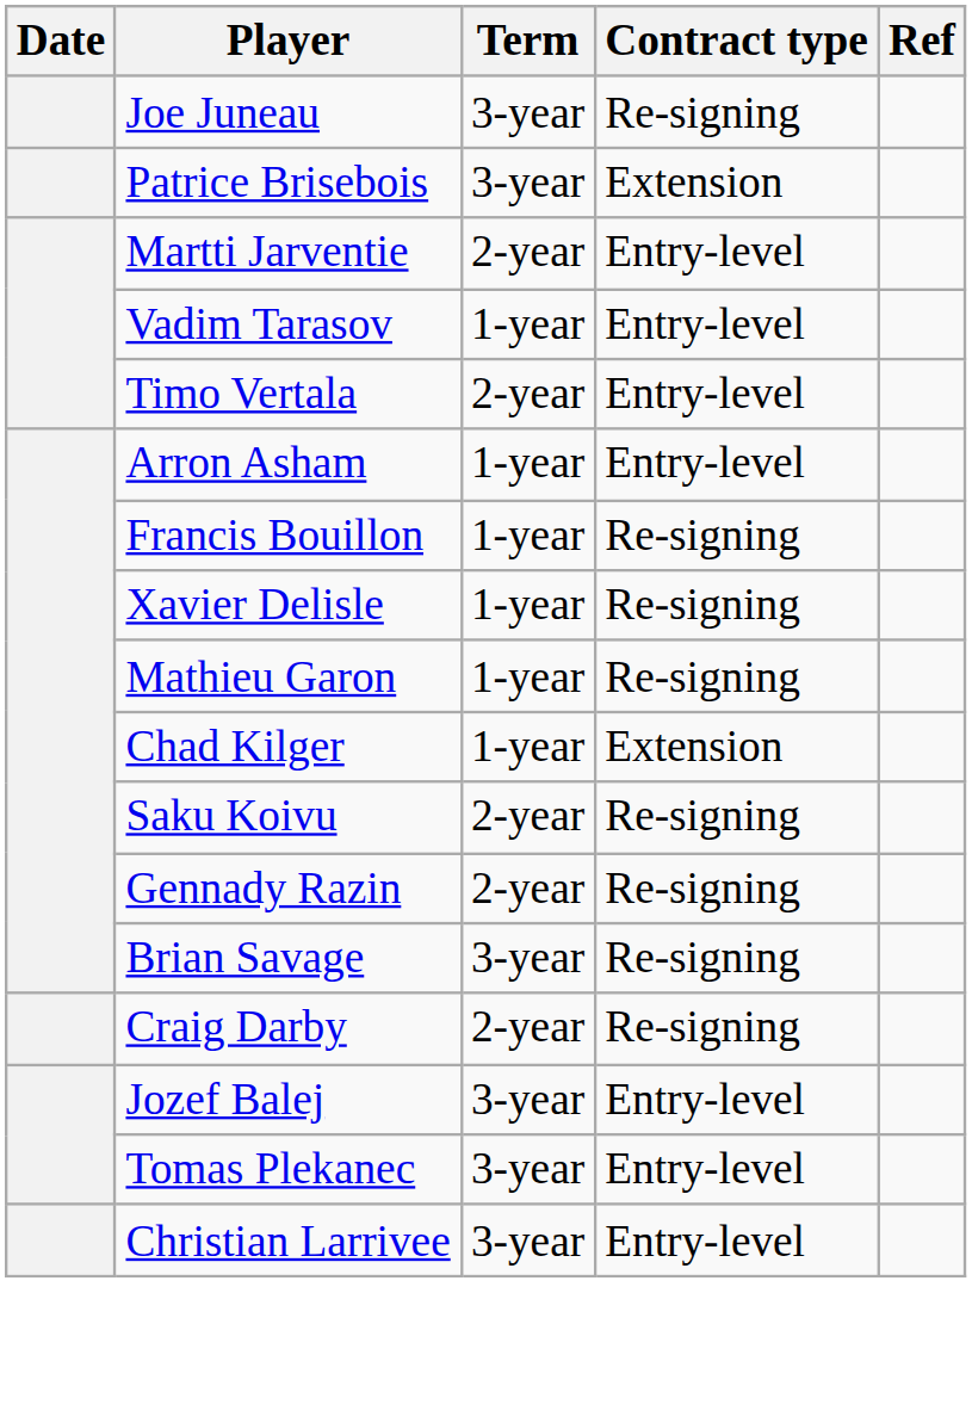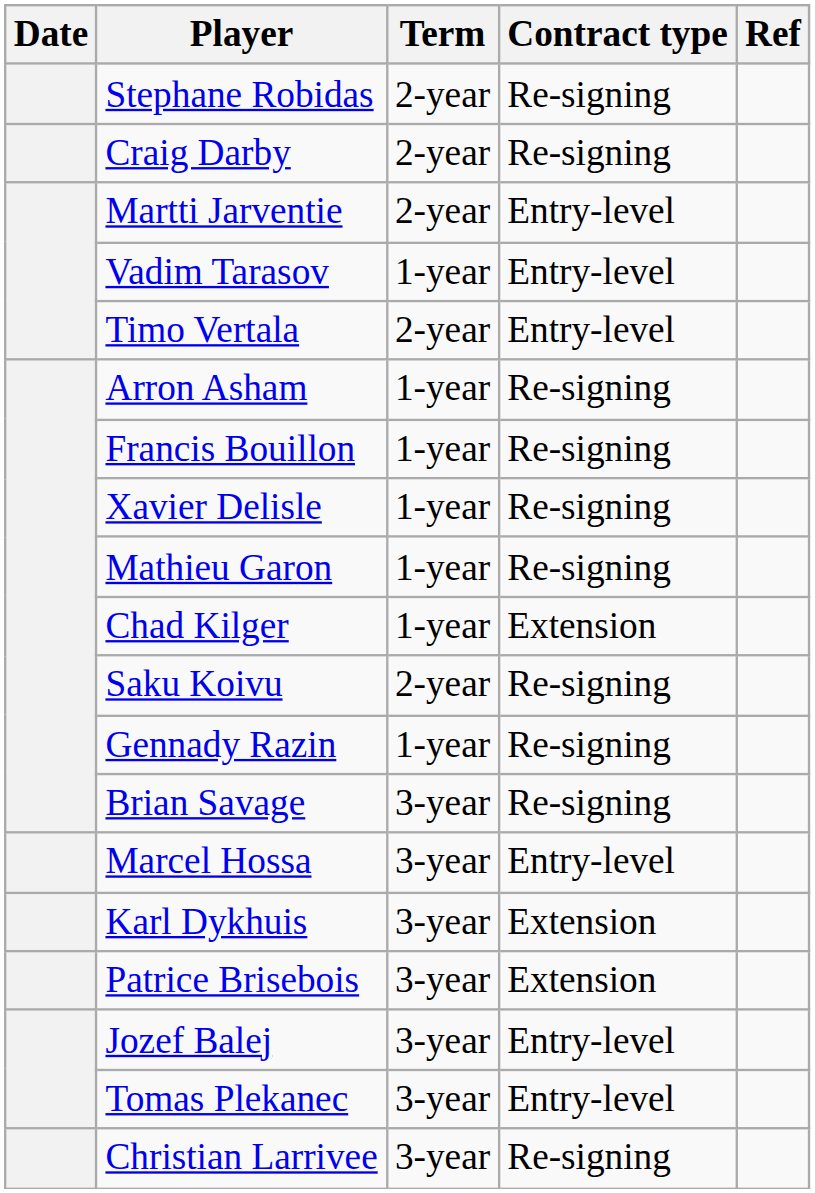- row: Joe Juneau | 3-year | Re-signing
+ row: Stephane Robidas | 2-year | Re-signing
rows swapped: Craig Darby <-> Patrice Brisebois
Arron Asham | Contract type: Entry-level -> Re-signing
Gennady Razin | Term: 2-year -> 1-year
+ row: Marcel Hossa | 3-year | Entry-level
+ row: Karl Dykhuis | 3-year | Extension
Christian Larrivee | Contract type: Entry-level -> Re-signing
